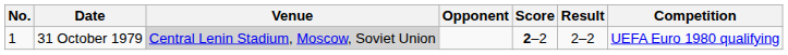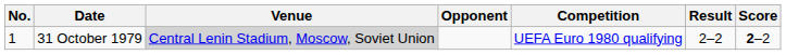columns swapped: Score <-> Competition
